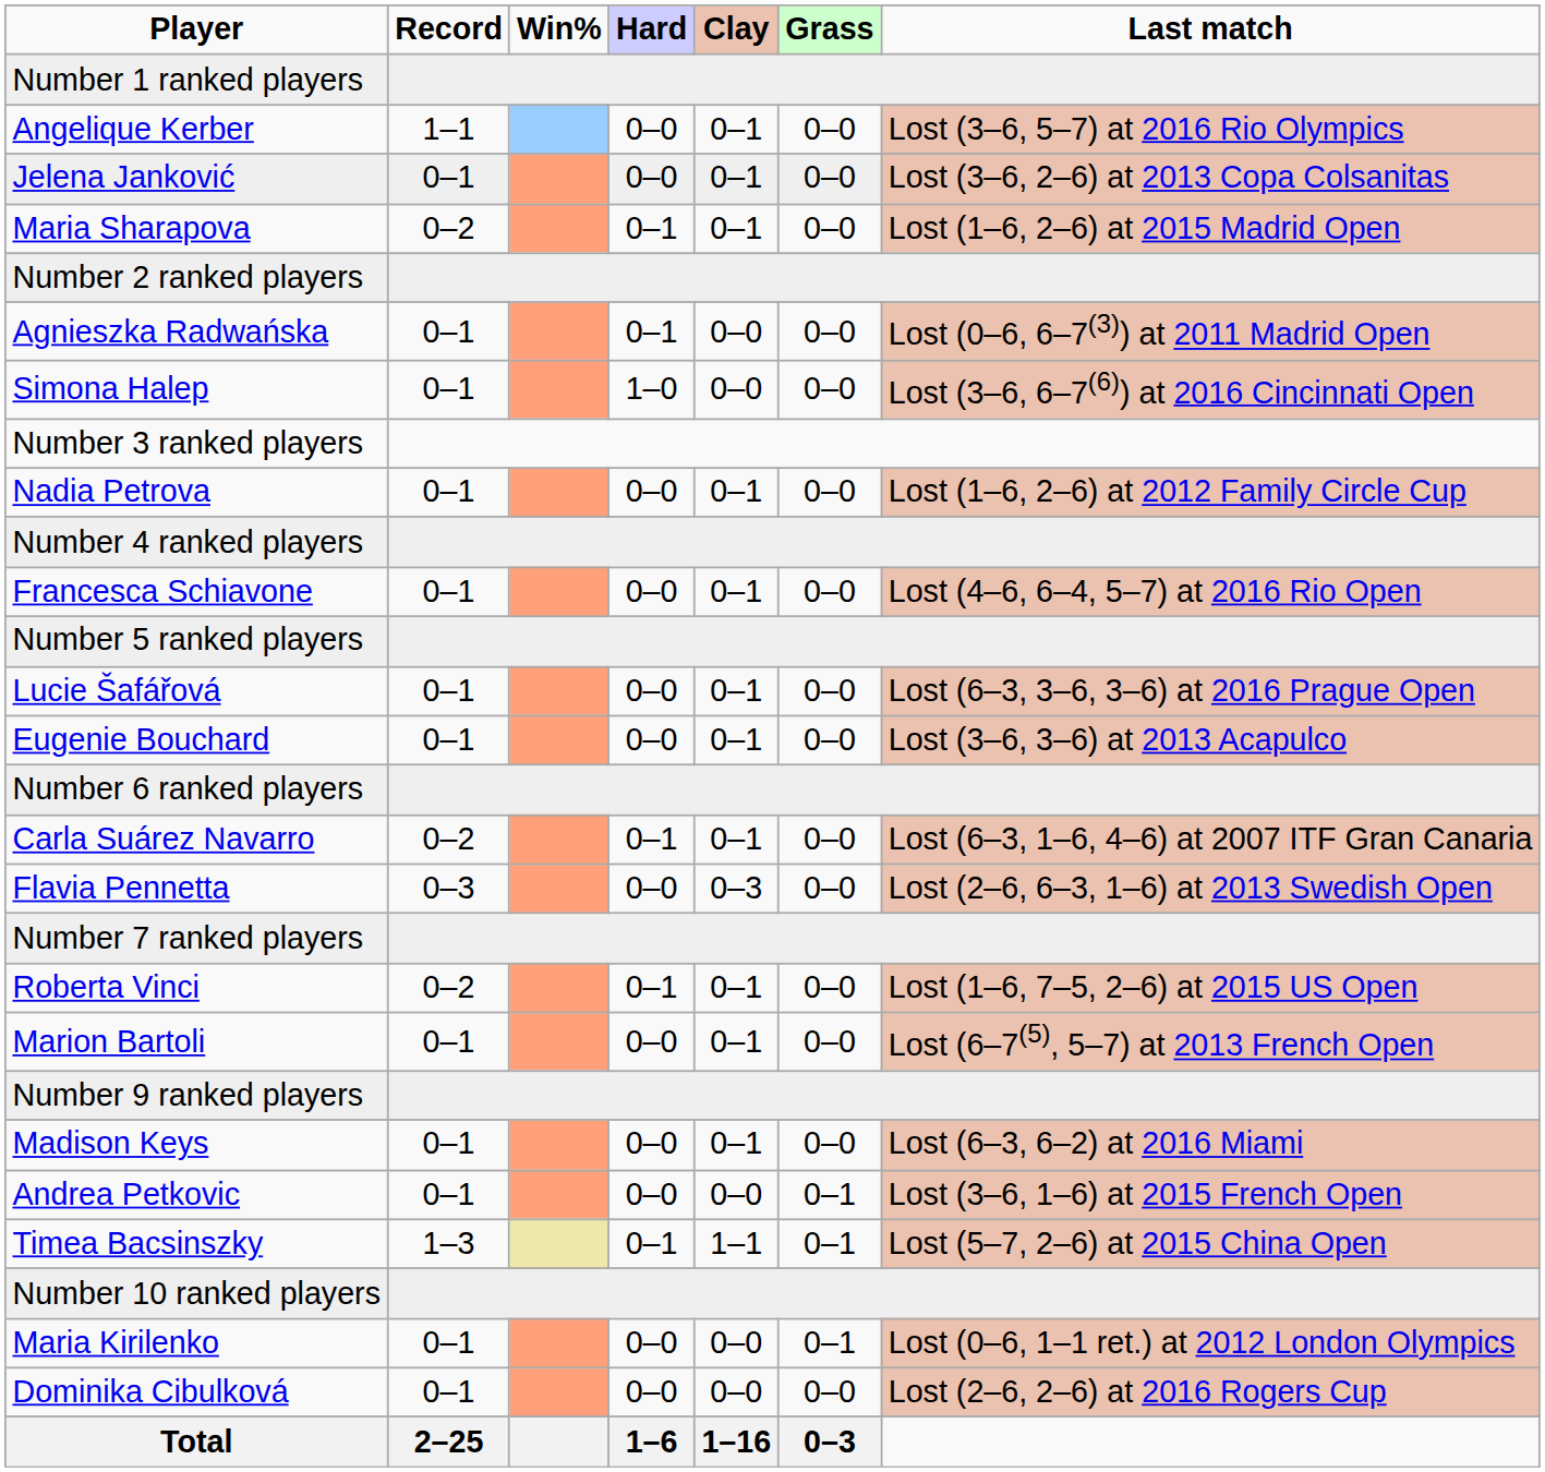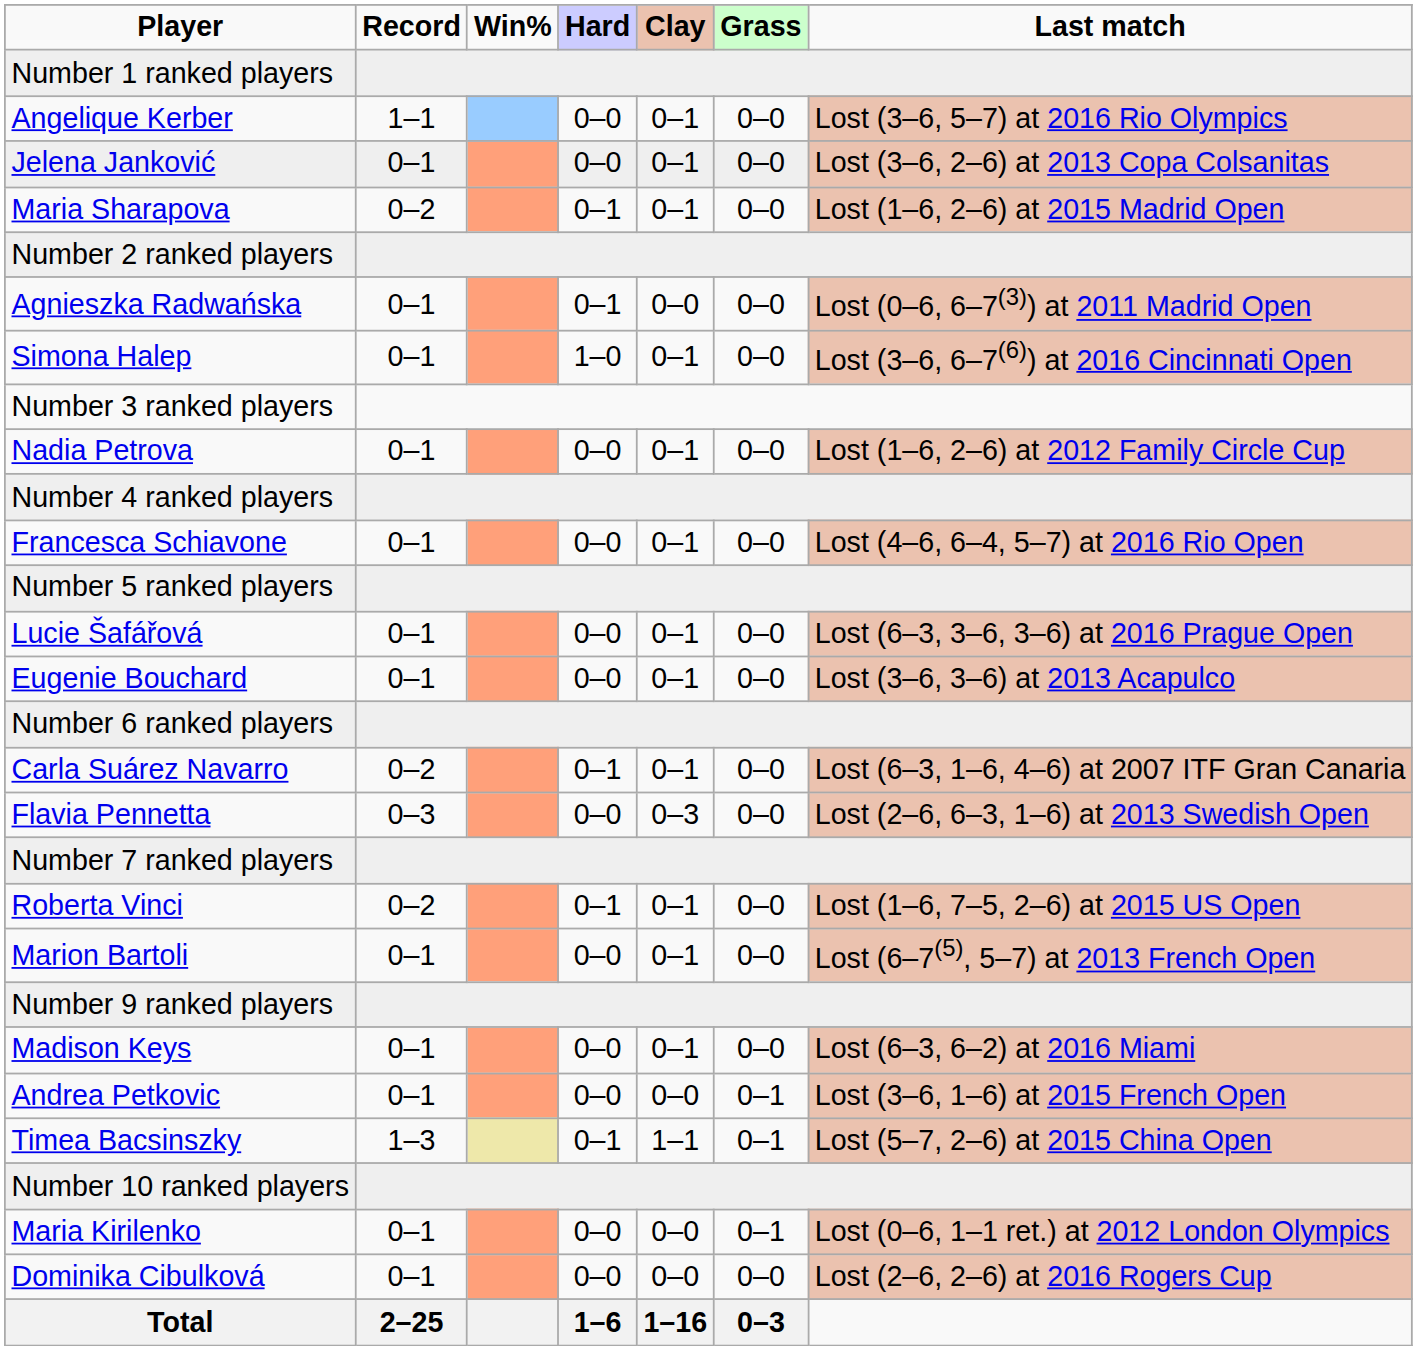Simona Halep | Clay: 0–0 -> 0–1
